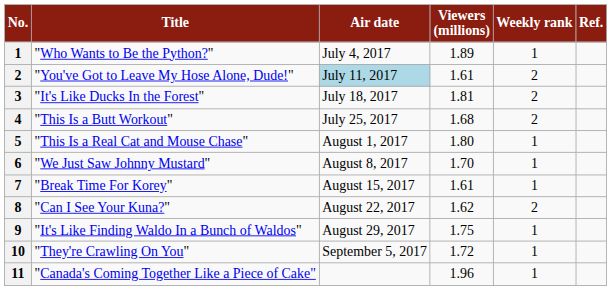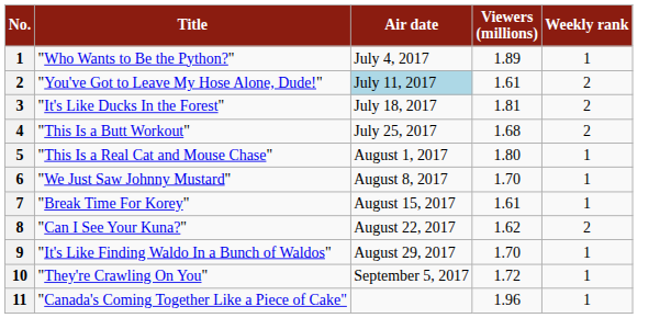- column: Ref.
"It's Like Finding Waldo In a Bunch of Waldos" | Viewers (millions): 1.75 -> 1.70
